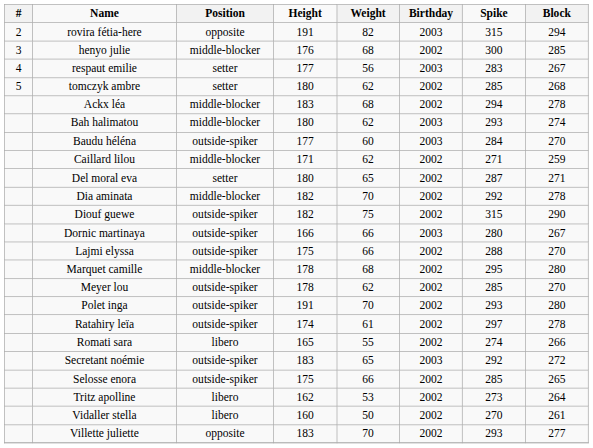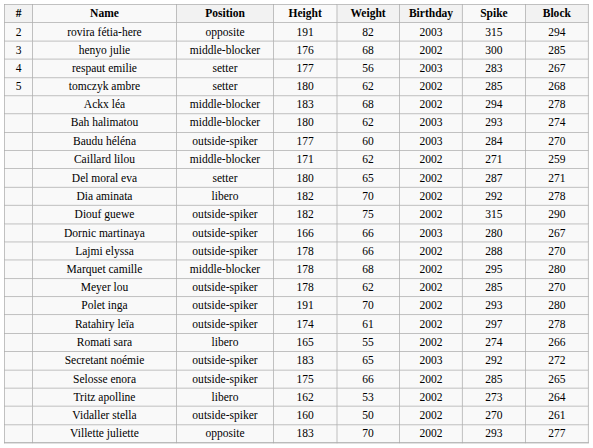Dia aminata | Position: middle-blocker -> libero
Lajmi elyssa | Height: 175 -> 178
Vidaller stella | Position: libero -> outside-spiker
